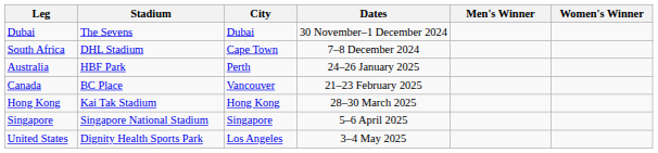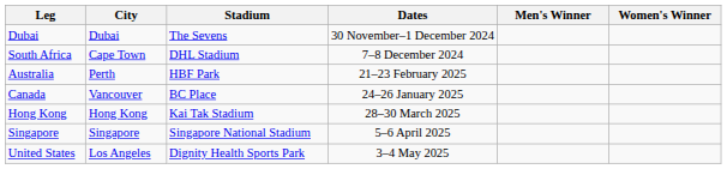columns swapped: Stadium <-> City
Australia | Dates: 24–26 January 2025 -> 21–23 February 2025
Canada | Dates: 21–23 February 2025 -> 24–26 January 2025
